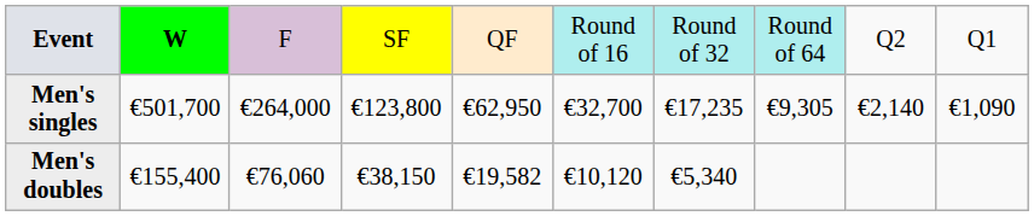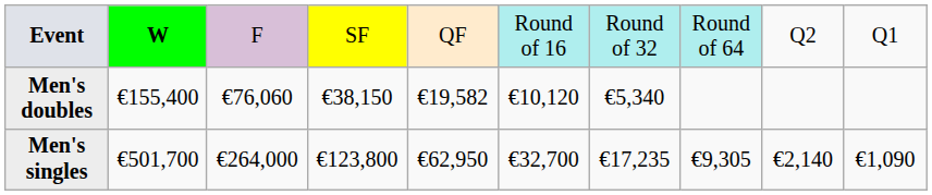rows swapped: Men's singles <-> Men's doubles
